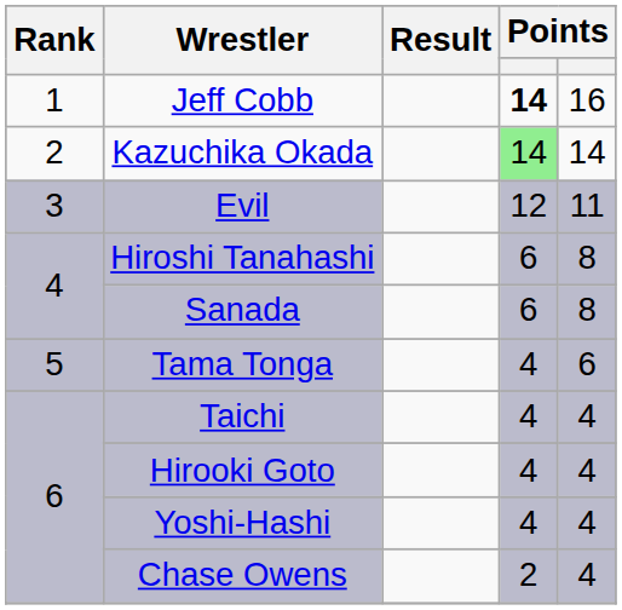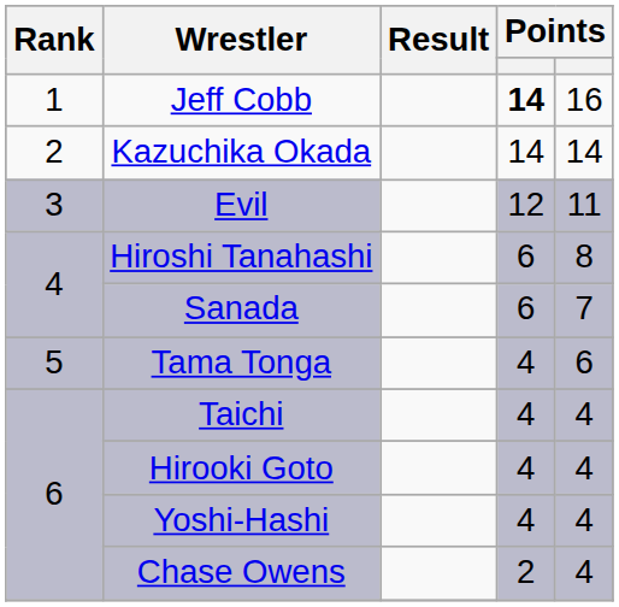Kazuchika Okada | column 4: lightgreen background -> no background
Sanada | column 5: 8 -> 7
